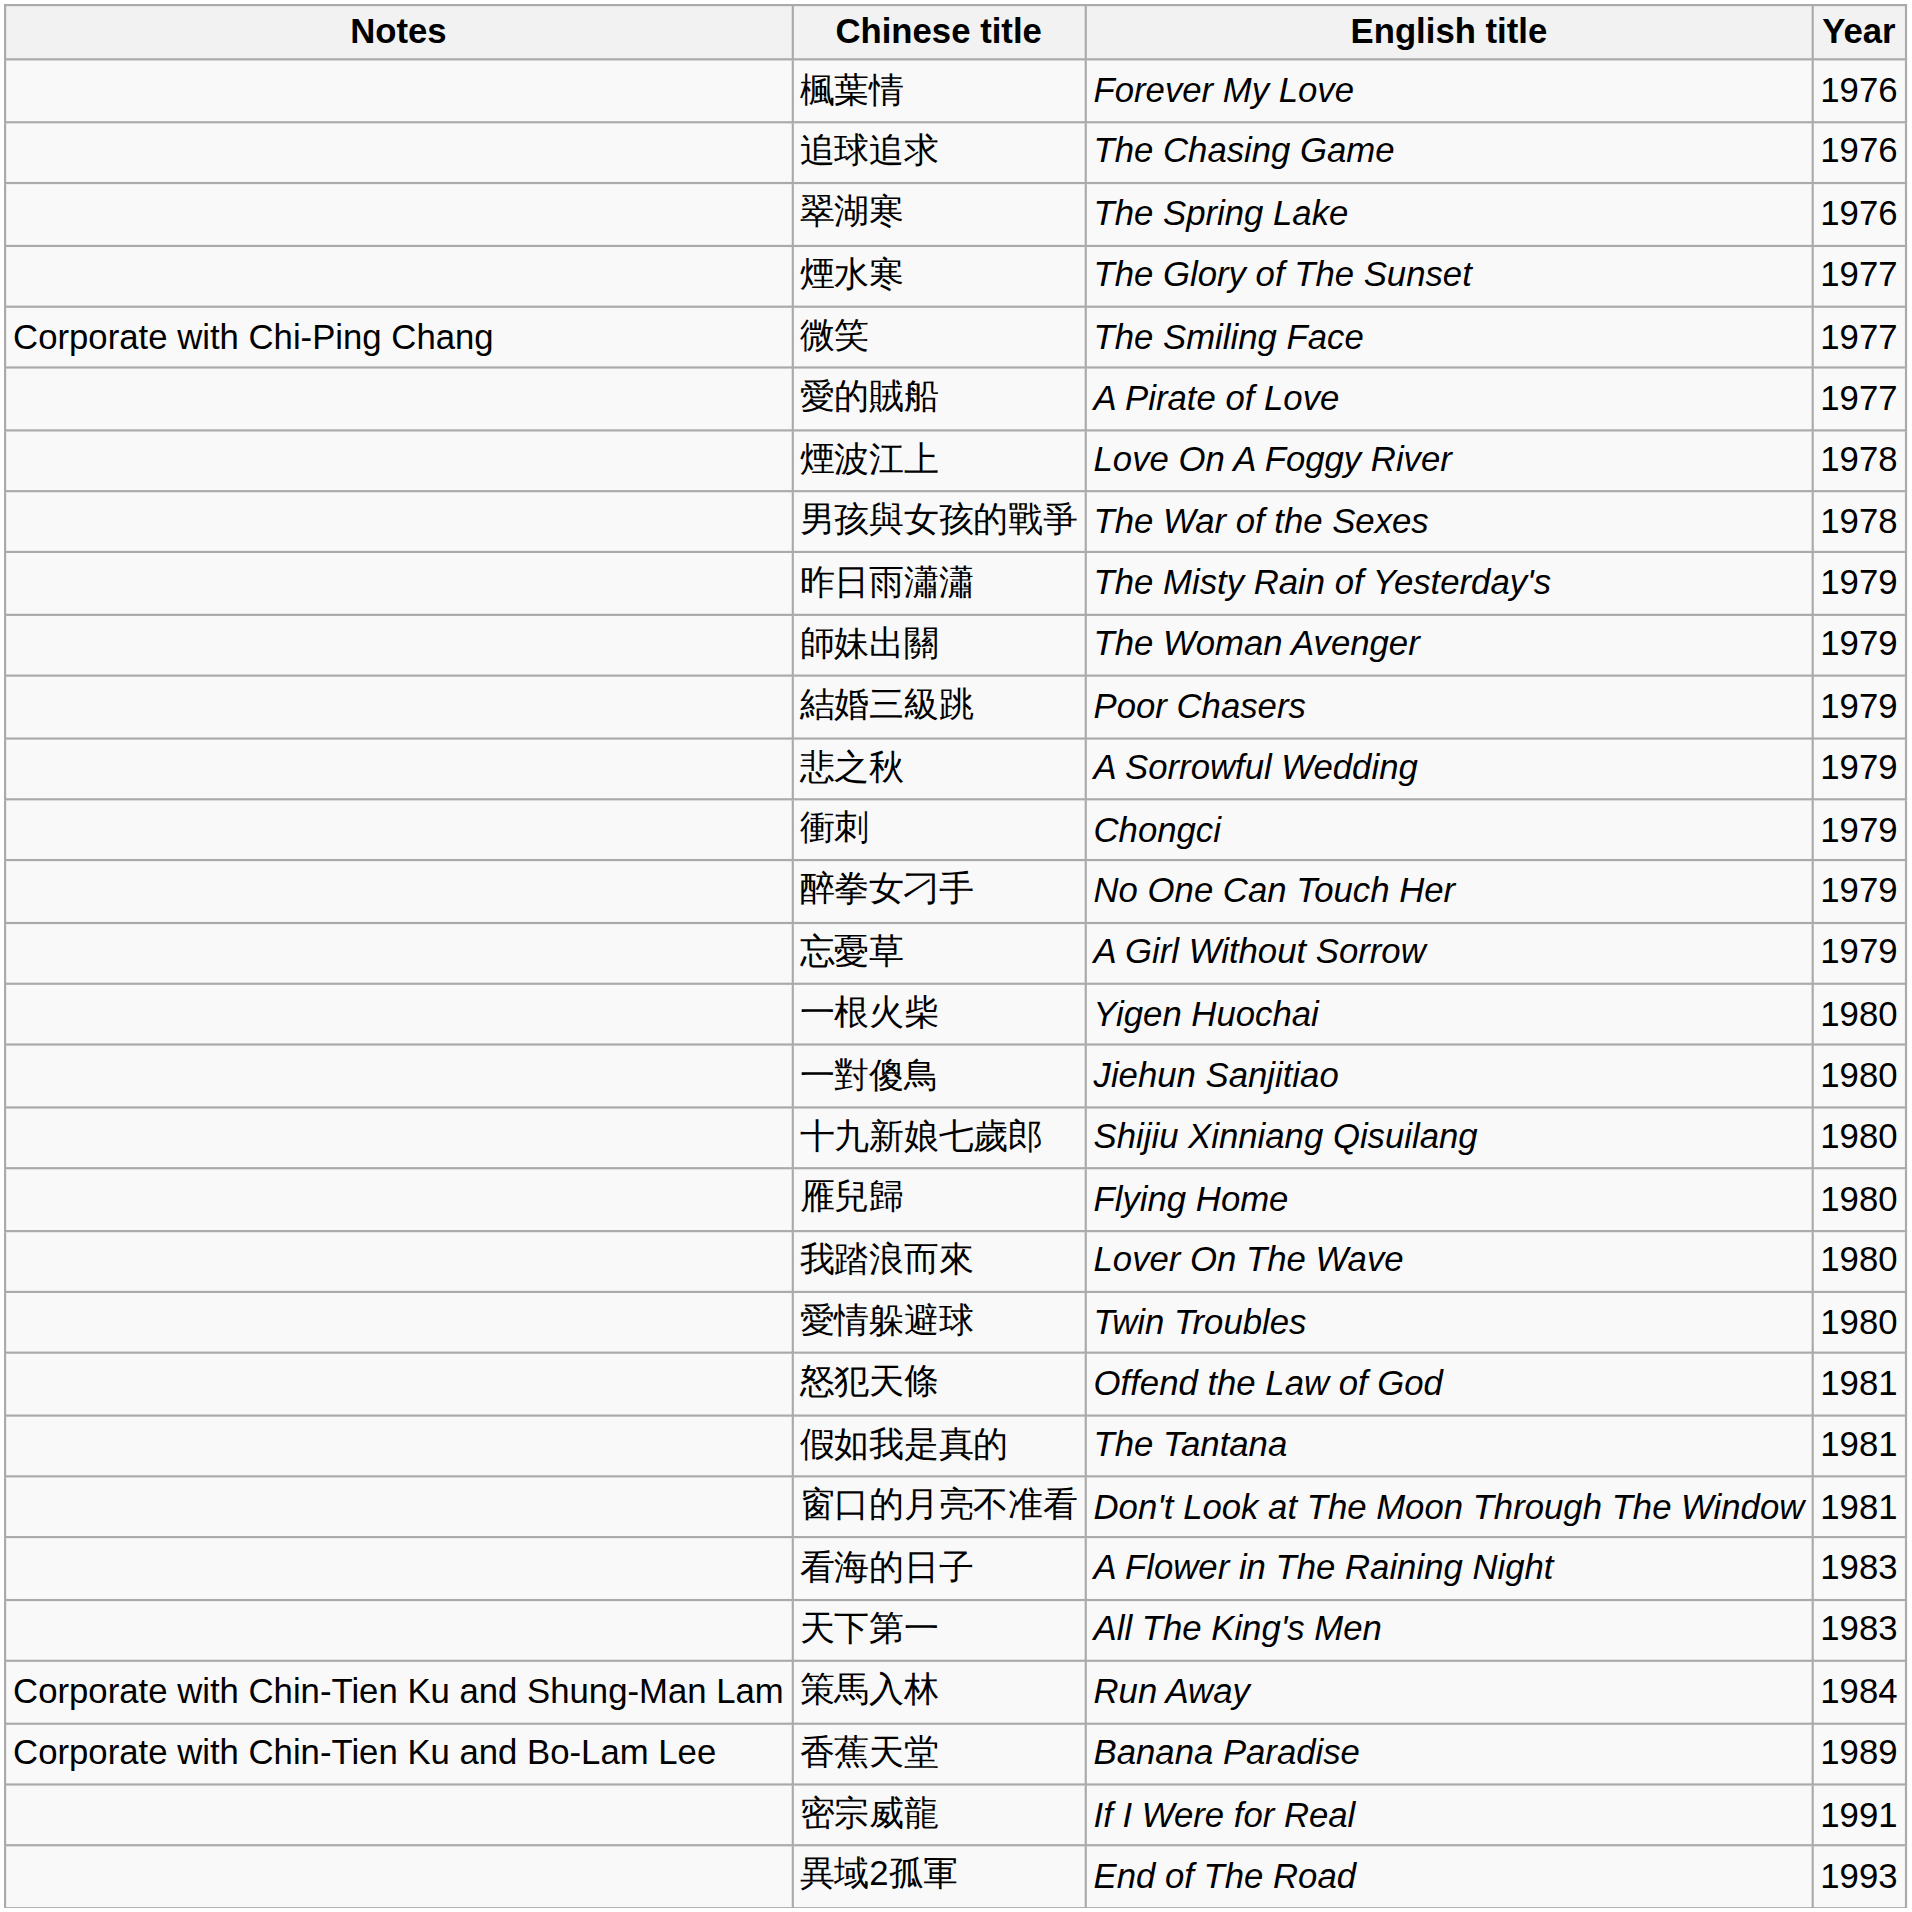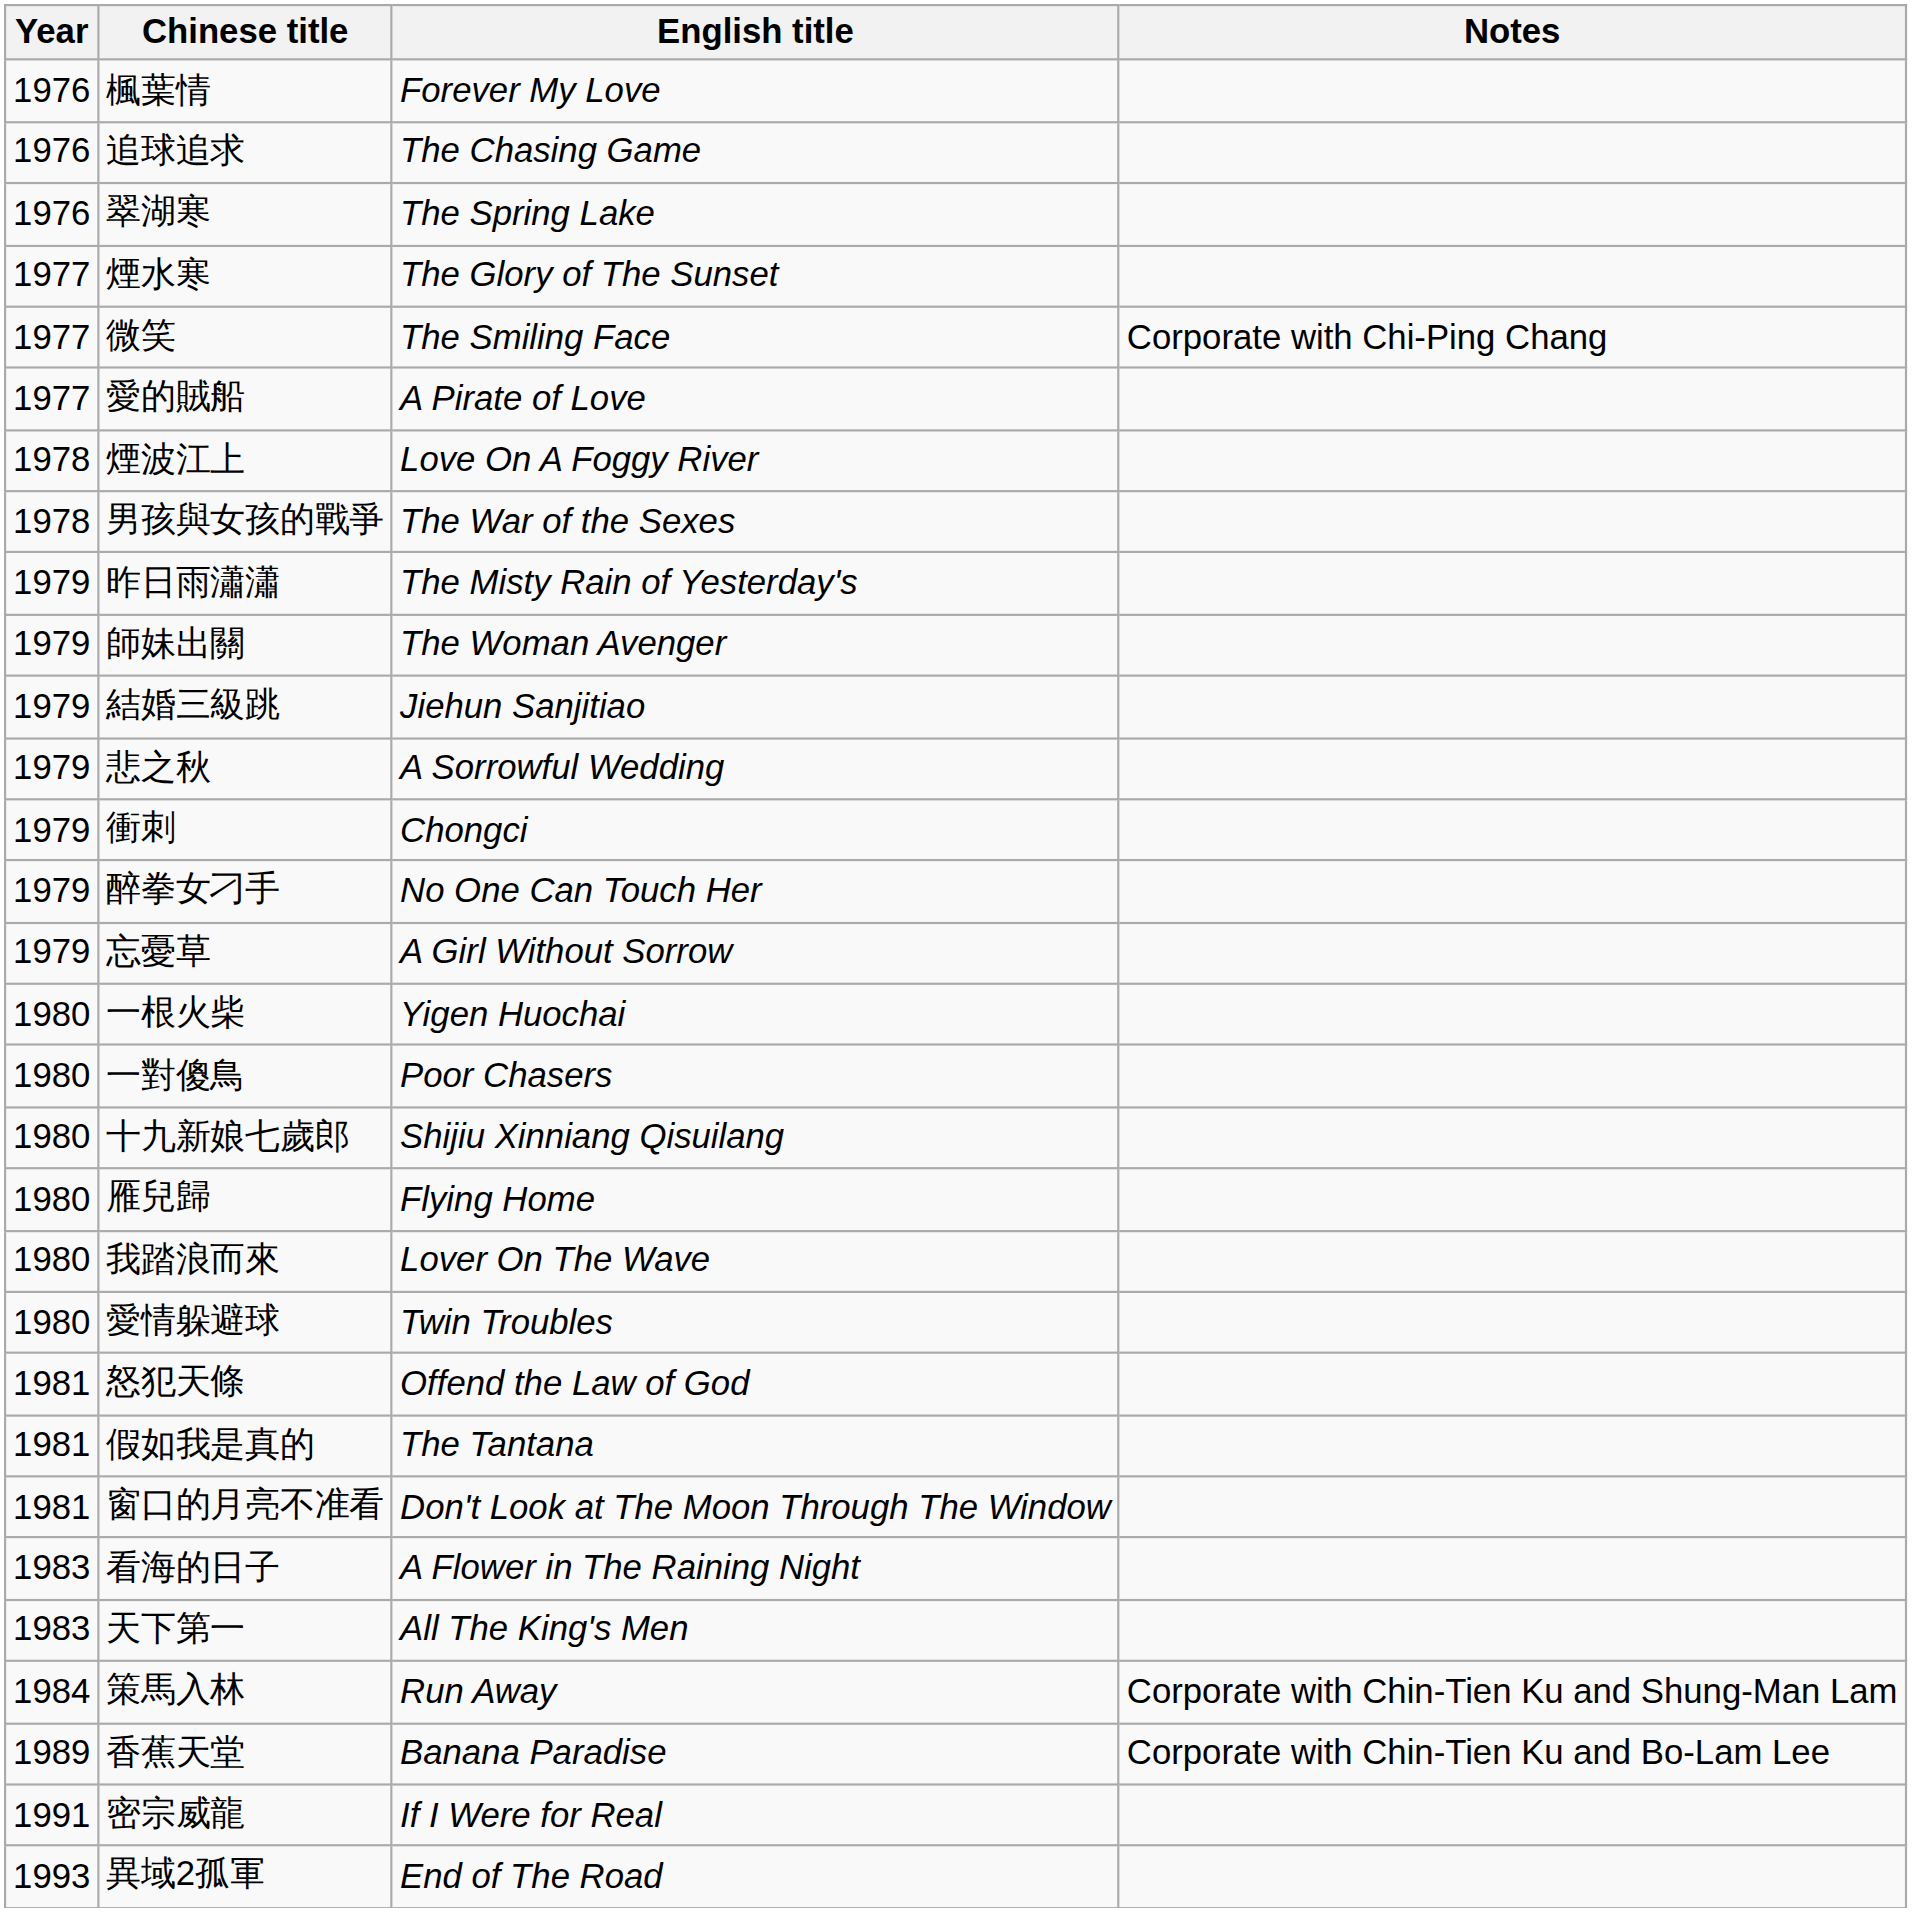columns swapped: Year <-> Notes
結婚三級跳 | English title: Poor Chasers -> Jiehun Sanjitiao
一對傻鳥 | English title: Jiehun Sanjitiao -> Poor Chasers
